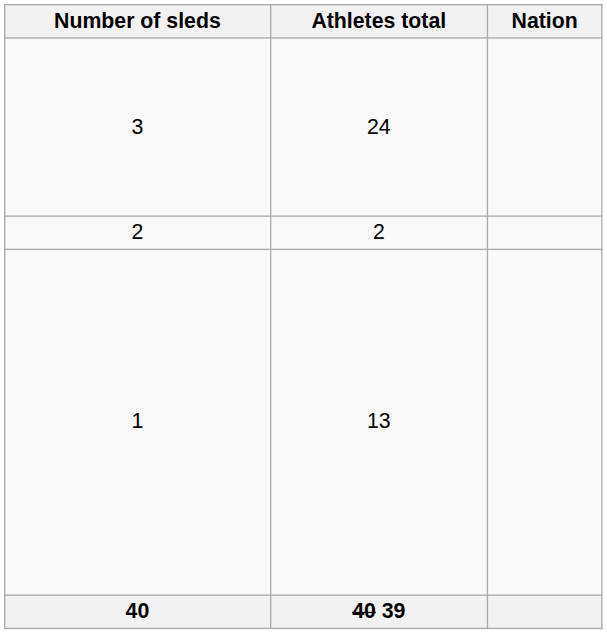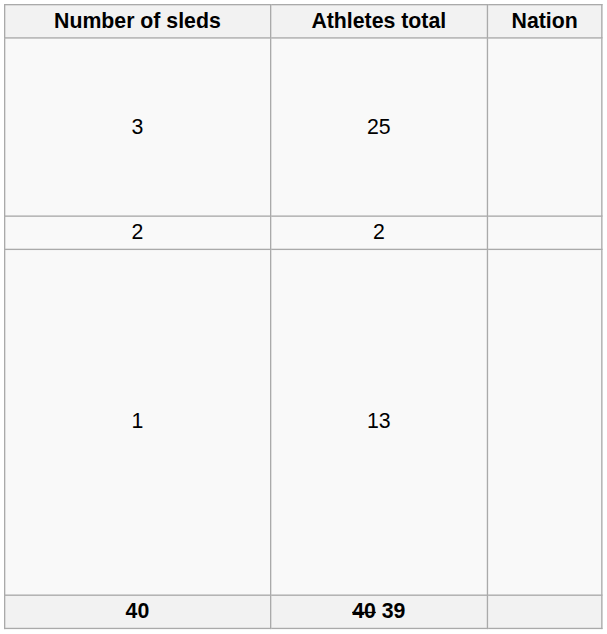3 | Athletes total: 24 -> 25
